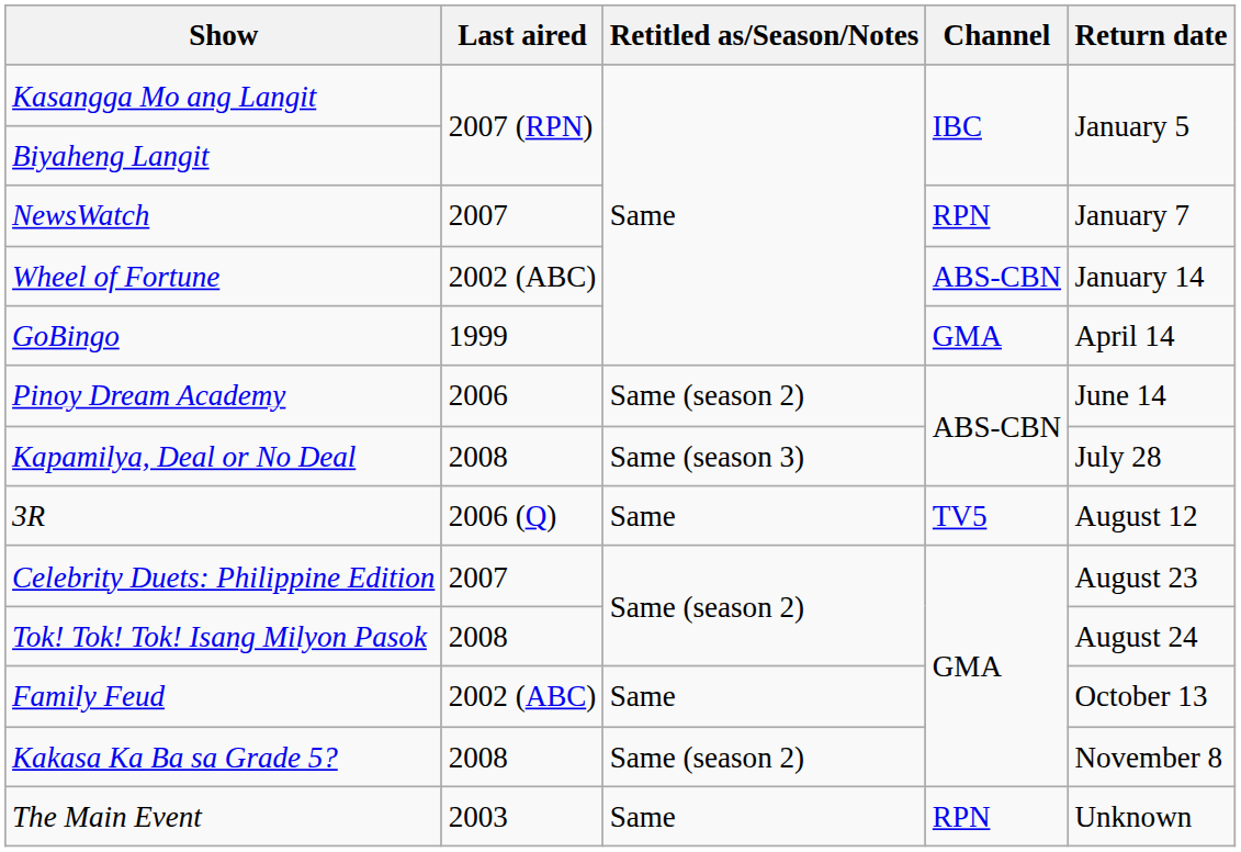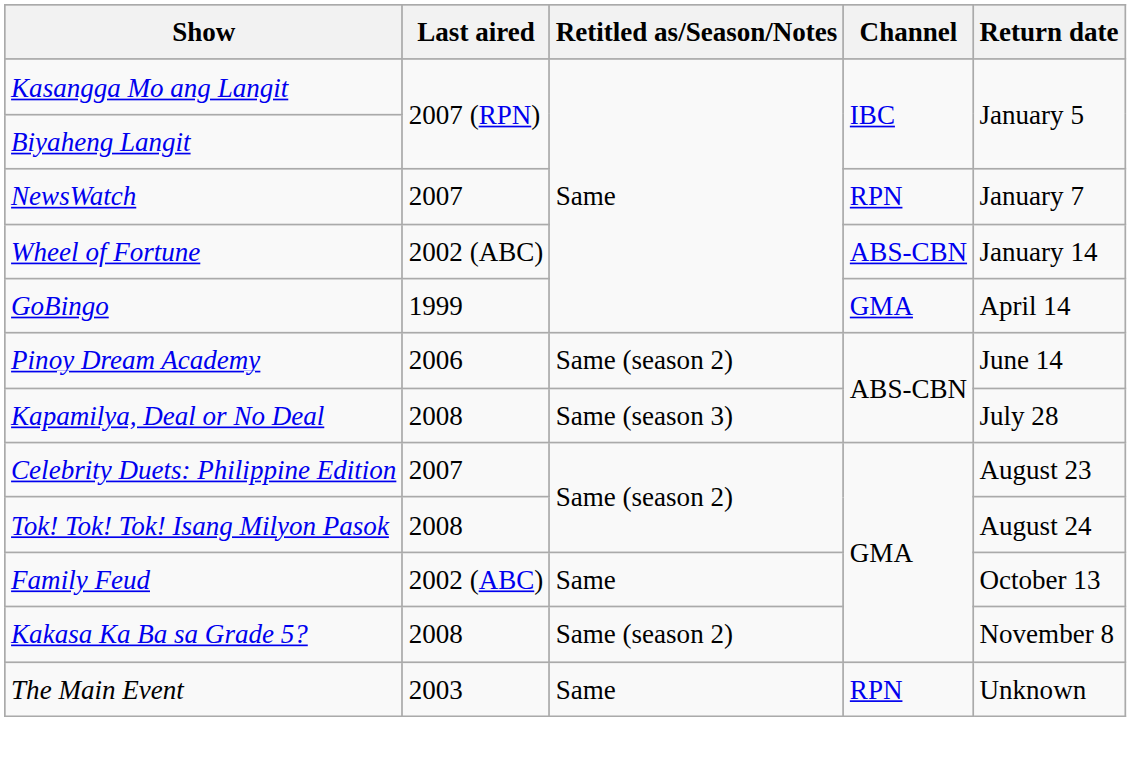- row: 3R | 2006 (Q) | Same | TV5 | August 12
